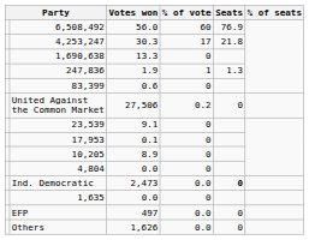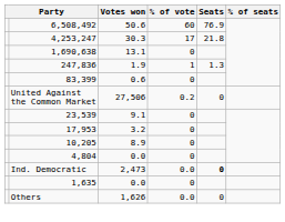6,508,492 | Votes won: 56.0 -> 50.6
1,690,638 | Votes won: 13.3 -> 13.1
17,953 | Votes won: 0.1 -> 3.2
- row: EFP | 497 | 0.0 | 0
